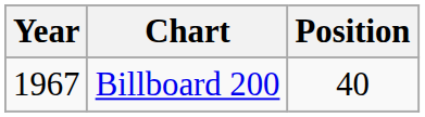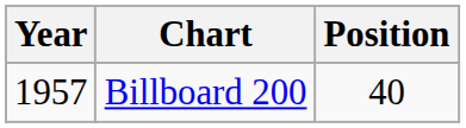Billboard 200 | Year: 1967 -> 1957
